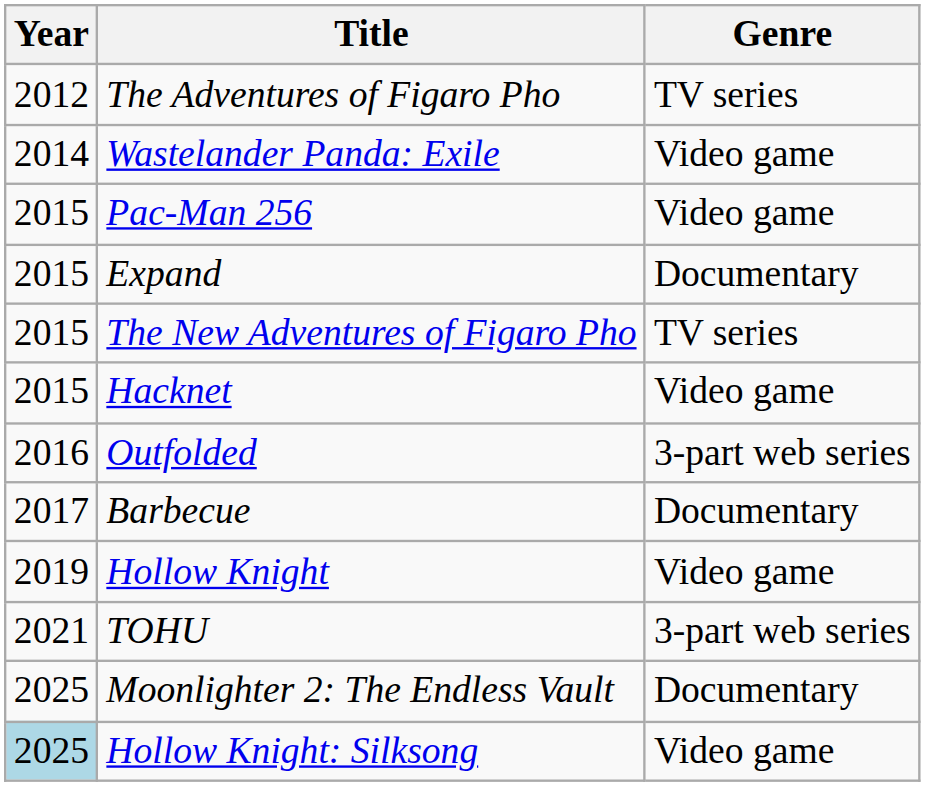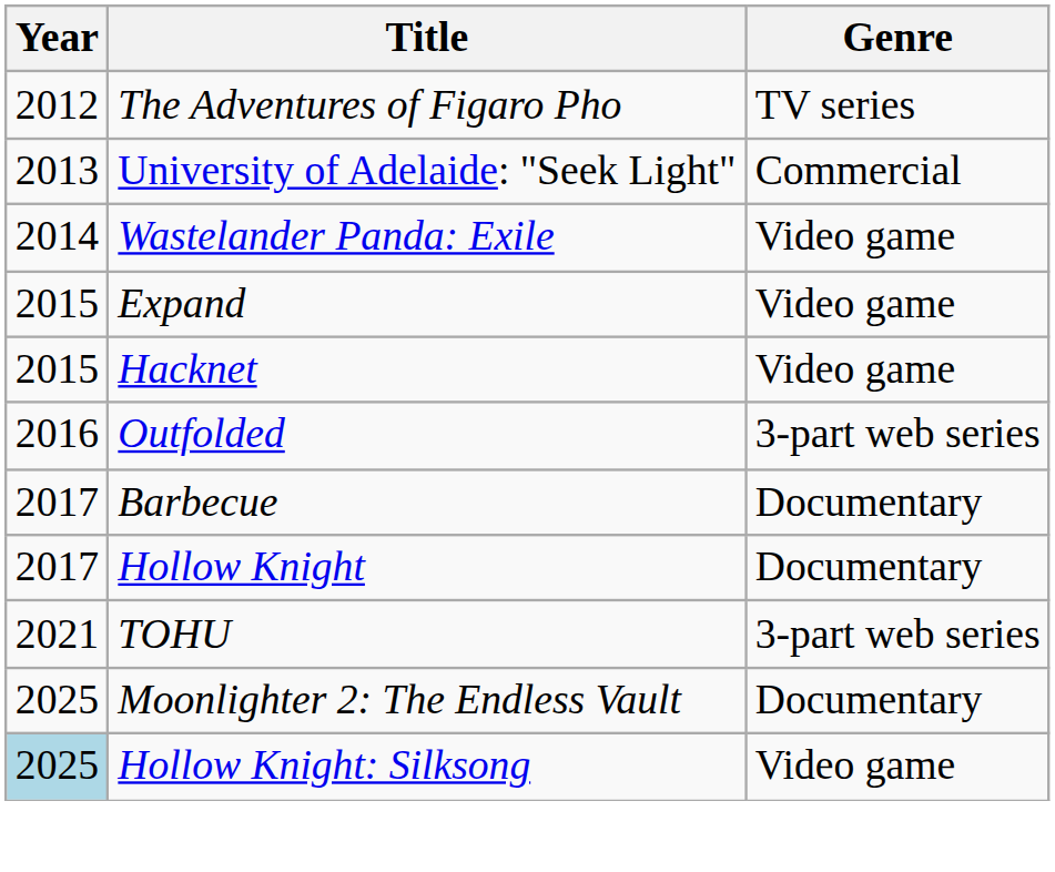+ row: 2013 | University of Adelaide: "Seek Light" | Commercial
- row: 2015 | Pac-Man 256 | Video game
Expand | Genre: Documentary -> Video game
- row: 2015 | The New Adventures of Figaro Pho | TV series
Hollow Knight | Year: 2019 -> 2017
Hollow Knight | Genre: Video game -> Documentary
